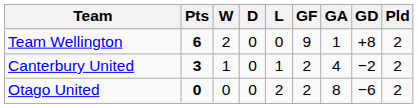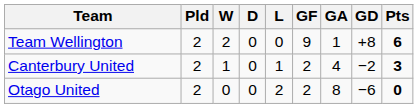columns swapped: Pld <-> Pts
